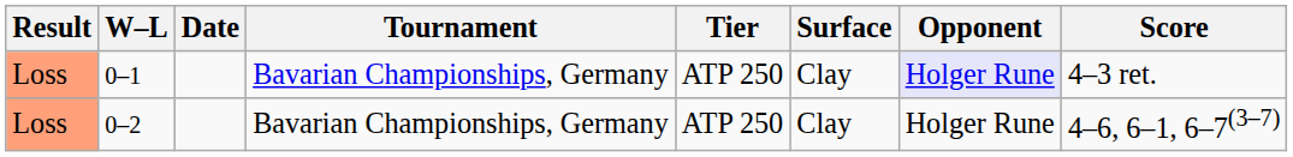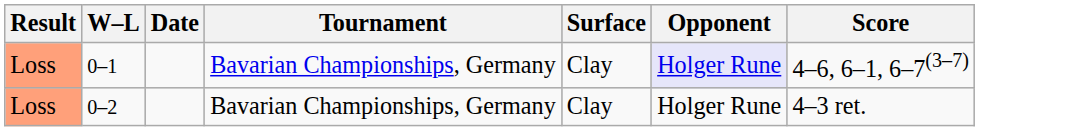- column: Tier | ATP 250 | ATP 250
0–1 | Score: 4–3 ret. -> 4–6, 6–1, 6–7(3–7)
0–2 | Score: 4–6, 6–1, 6–7(3–7) -> 4–3 ret.
